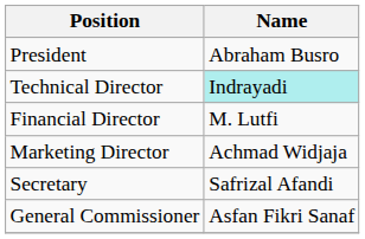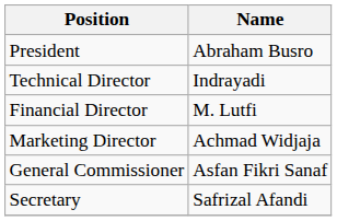Technical Director | Name: paleturquoise background -> no background
rows swapped: General Commissioner <-> Secretary
